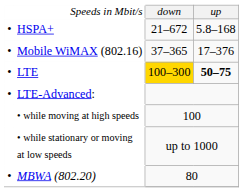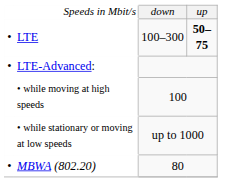- row: • | HSPA+ | 21–672 | 5.8–168
- row: • | Mobile WiMAX (802.16) | 37–365 | 17–376
LTE | column 3: gold background -> no background
